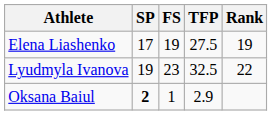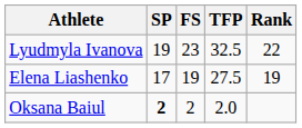rows swapped: Lyudmyla Ivanova <-> Elena Liashenko
Oksana Baiul | FS: 1 -> 2
Oksana Baiul | TFP: 2.9 -> 2.0
